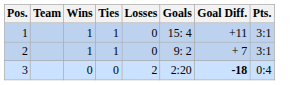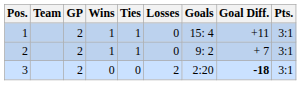+ column: GP | 2 | 2 | 2
3 | Pts.: 0:4 -> 3:1
